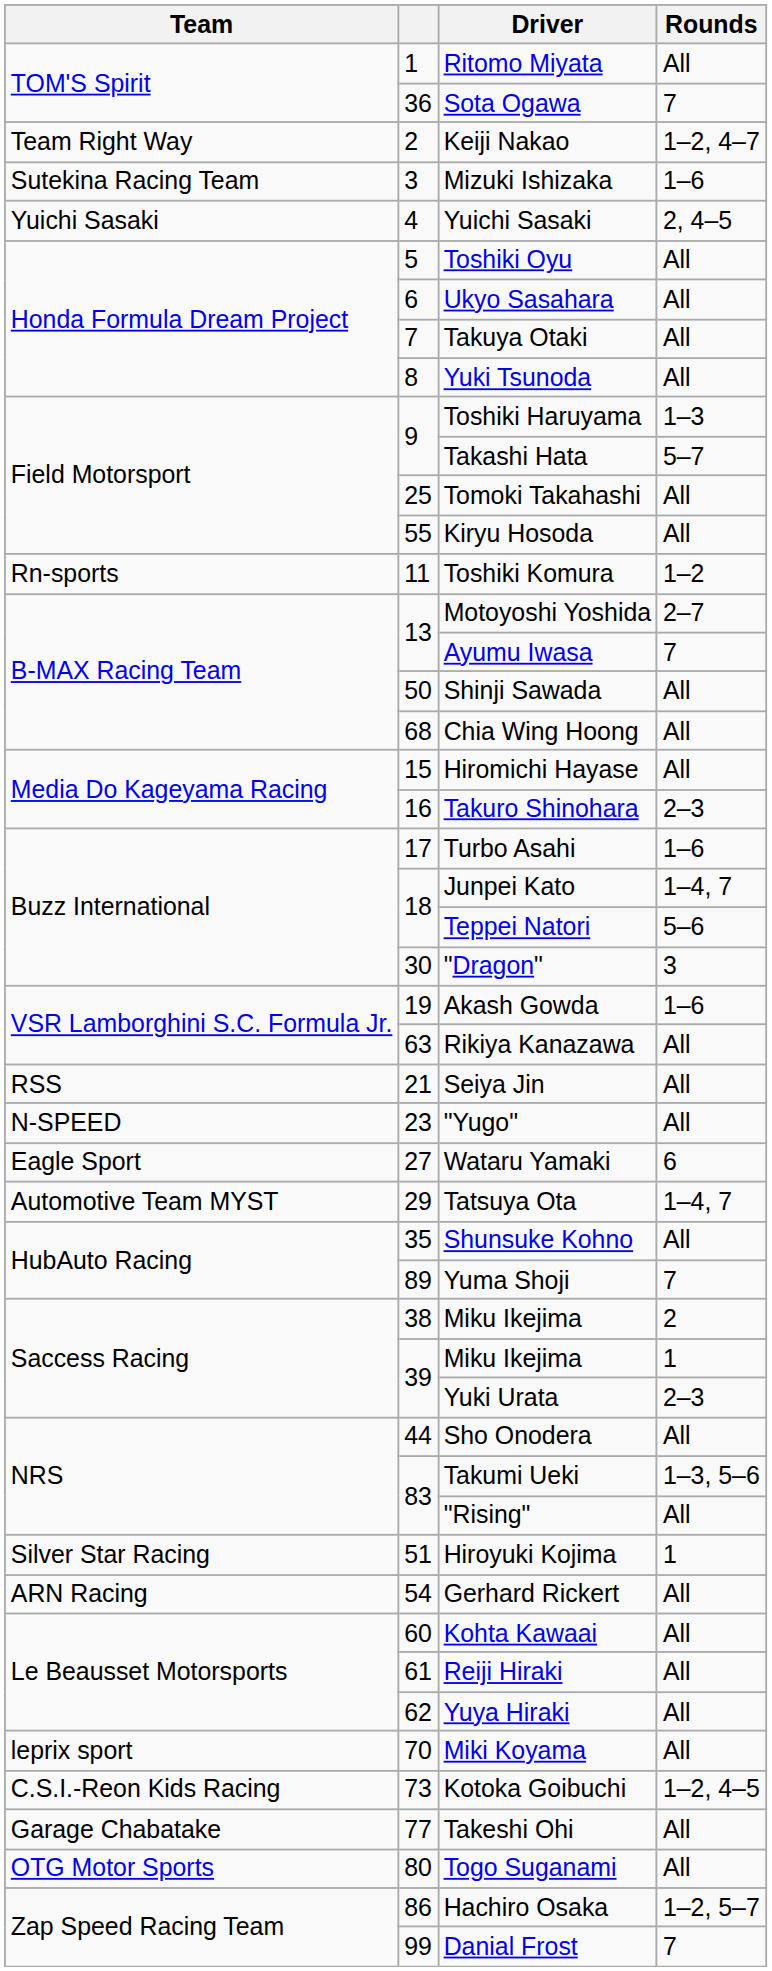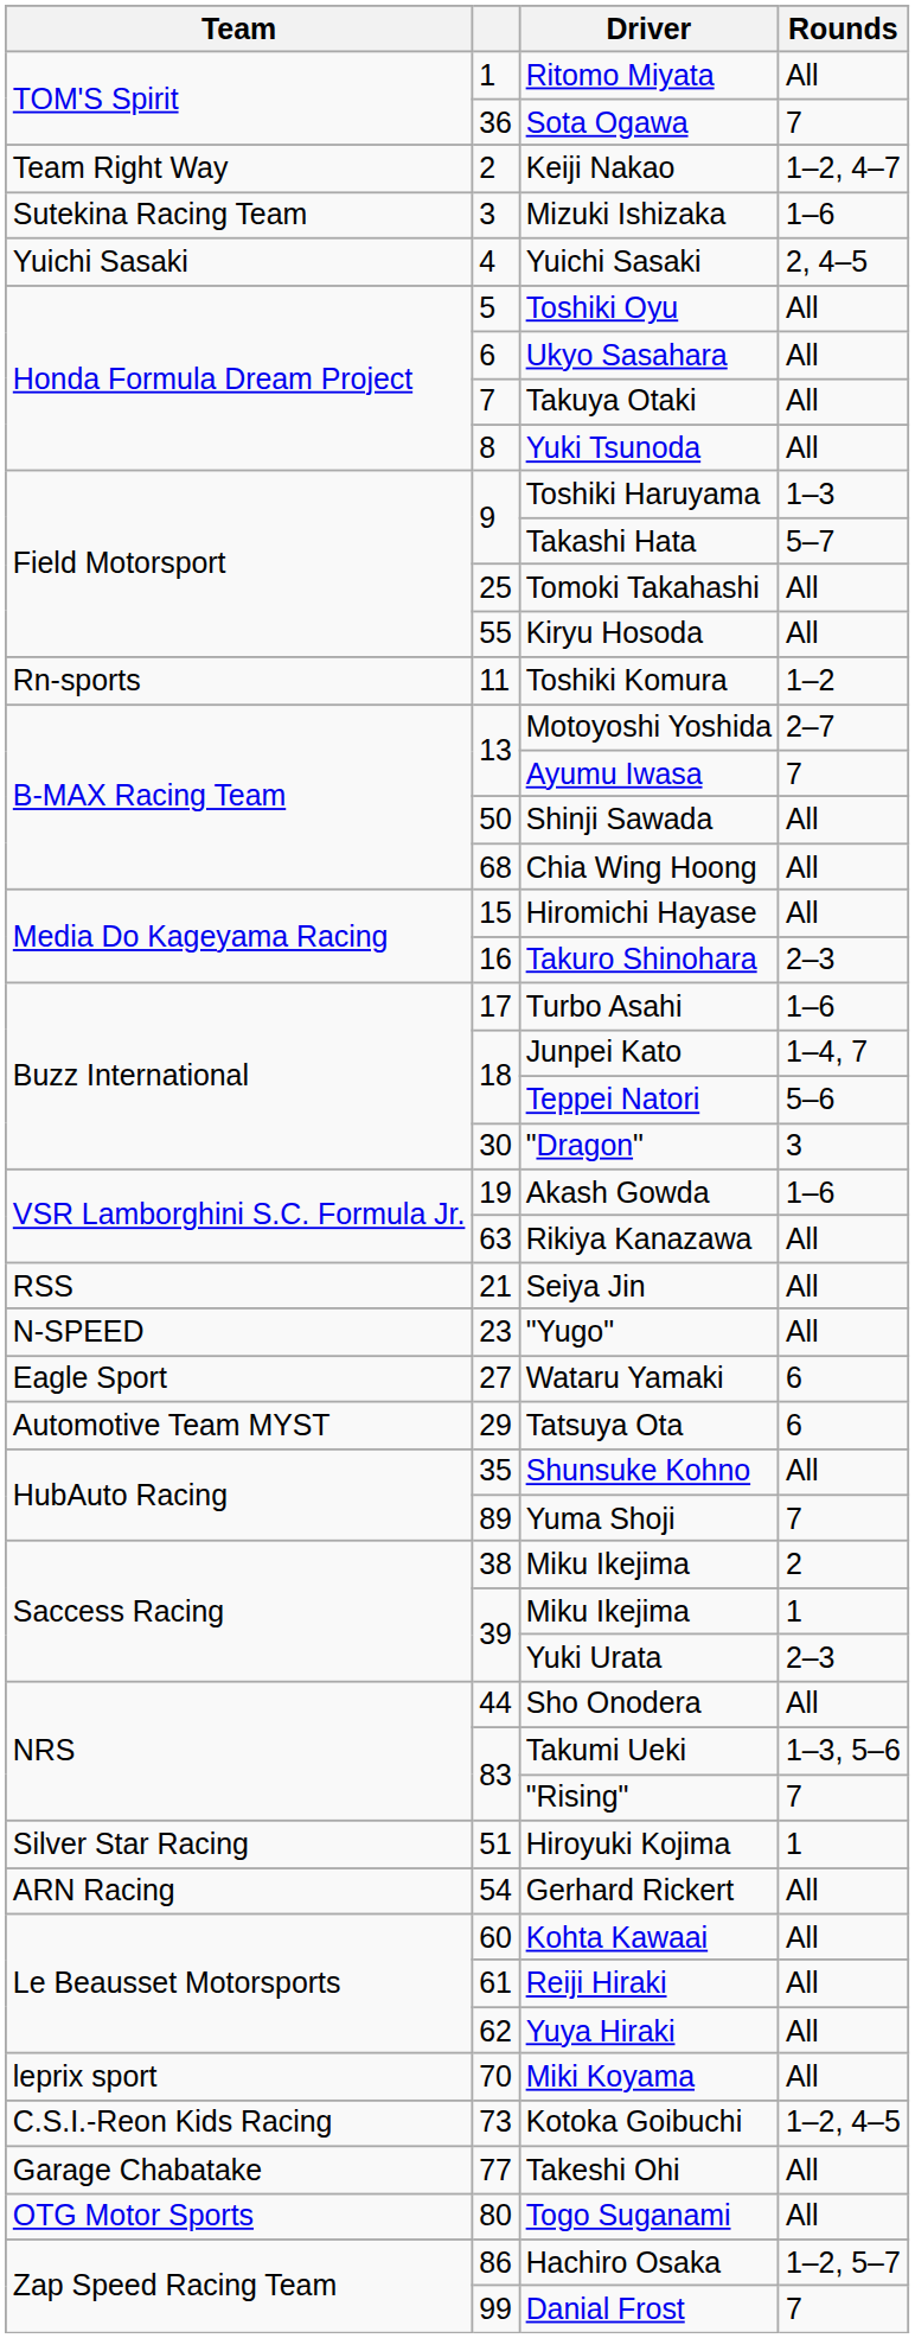Tatsuya Ota | Rounds: 1–4, 7 -> 6
"Rising" | Rounds: All -> 7
